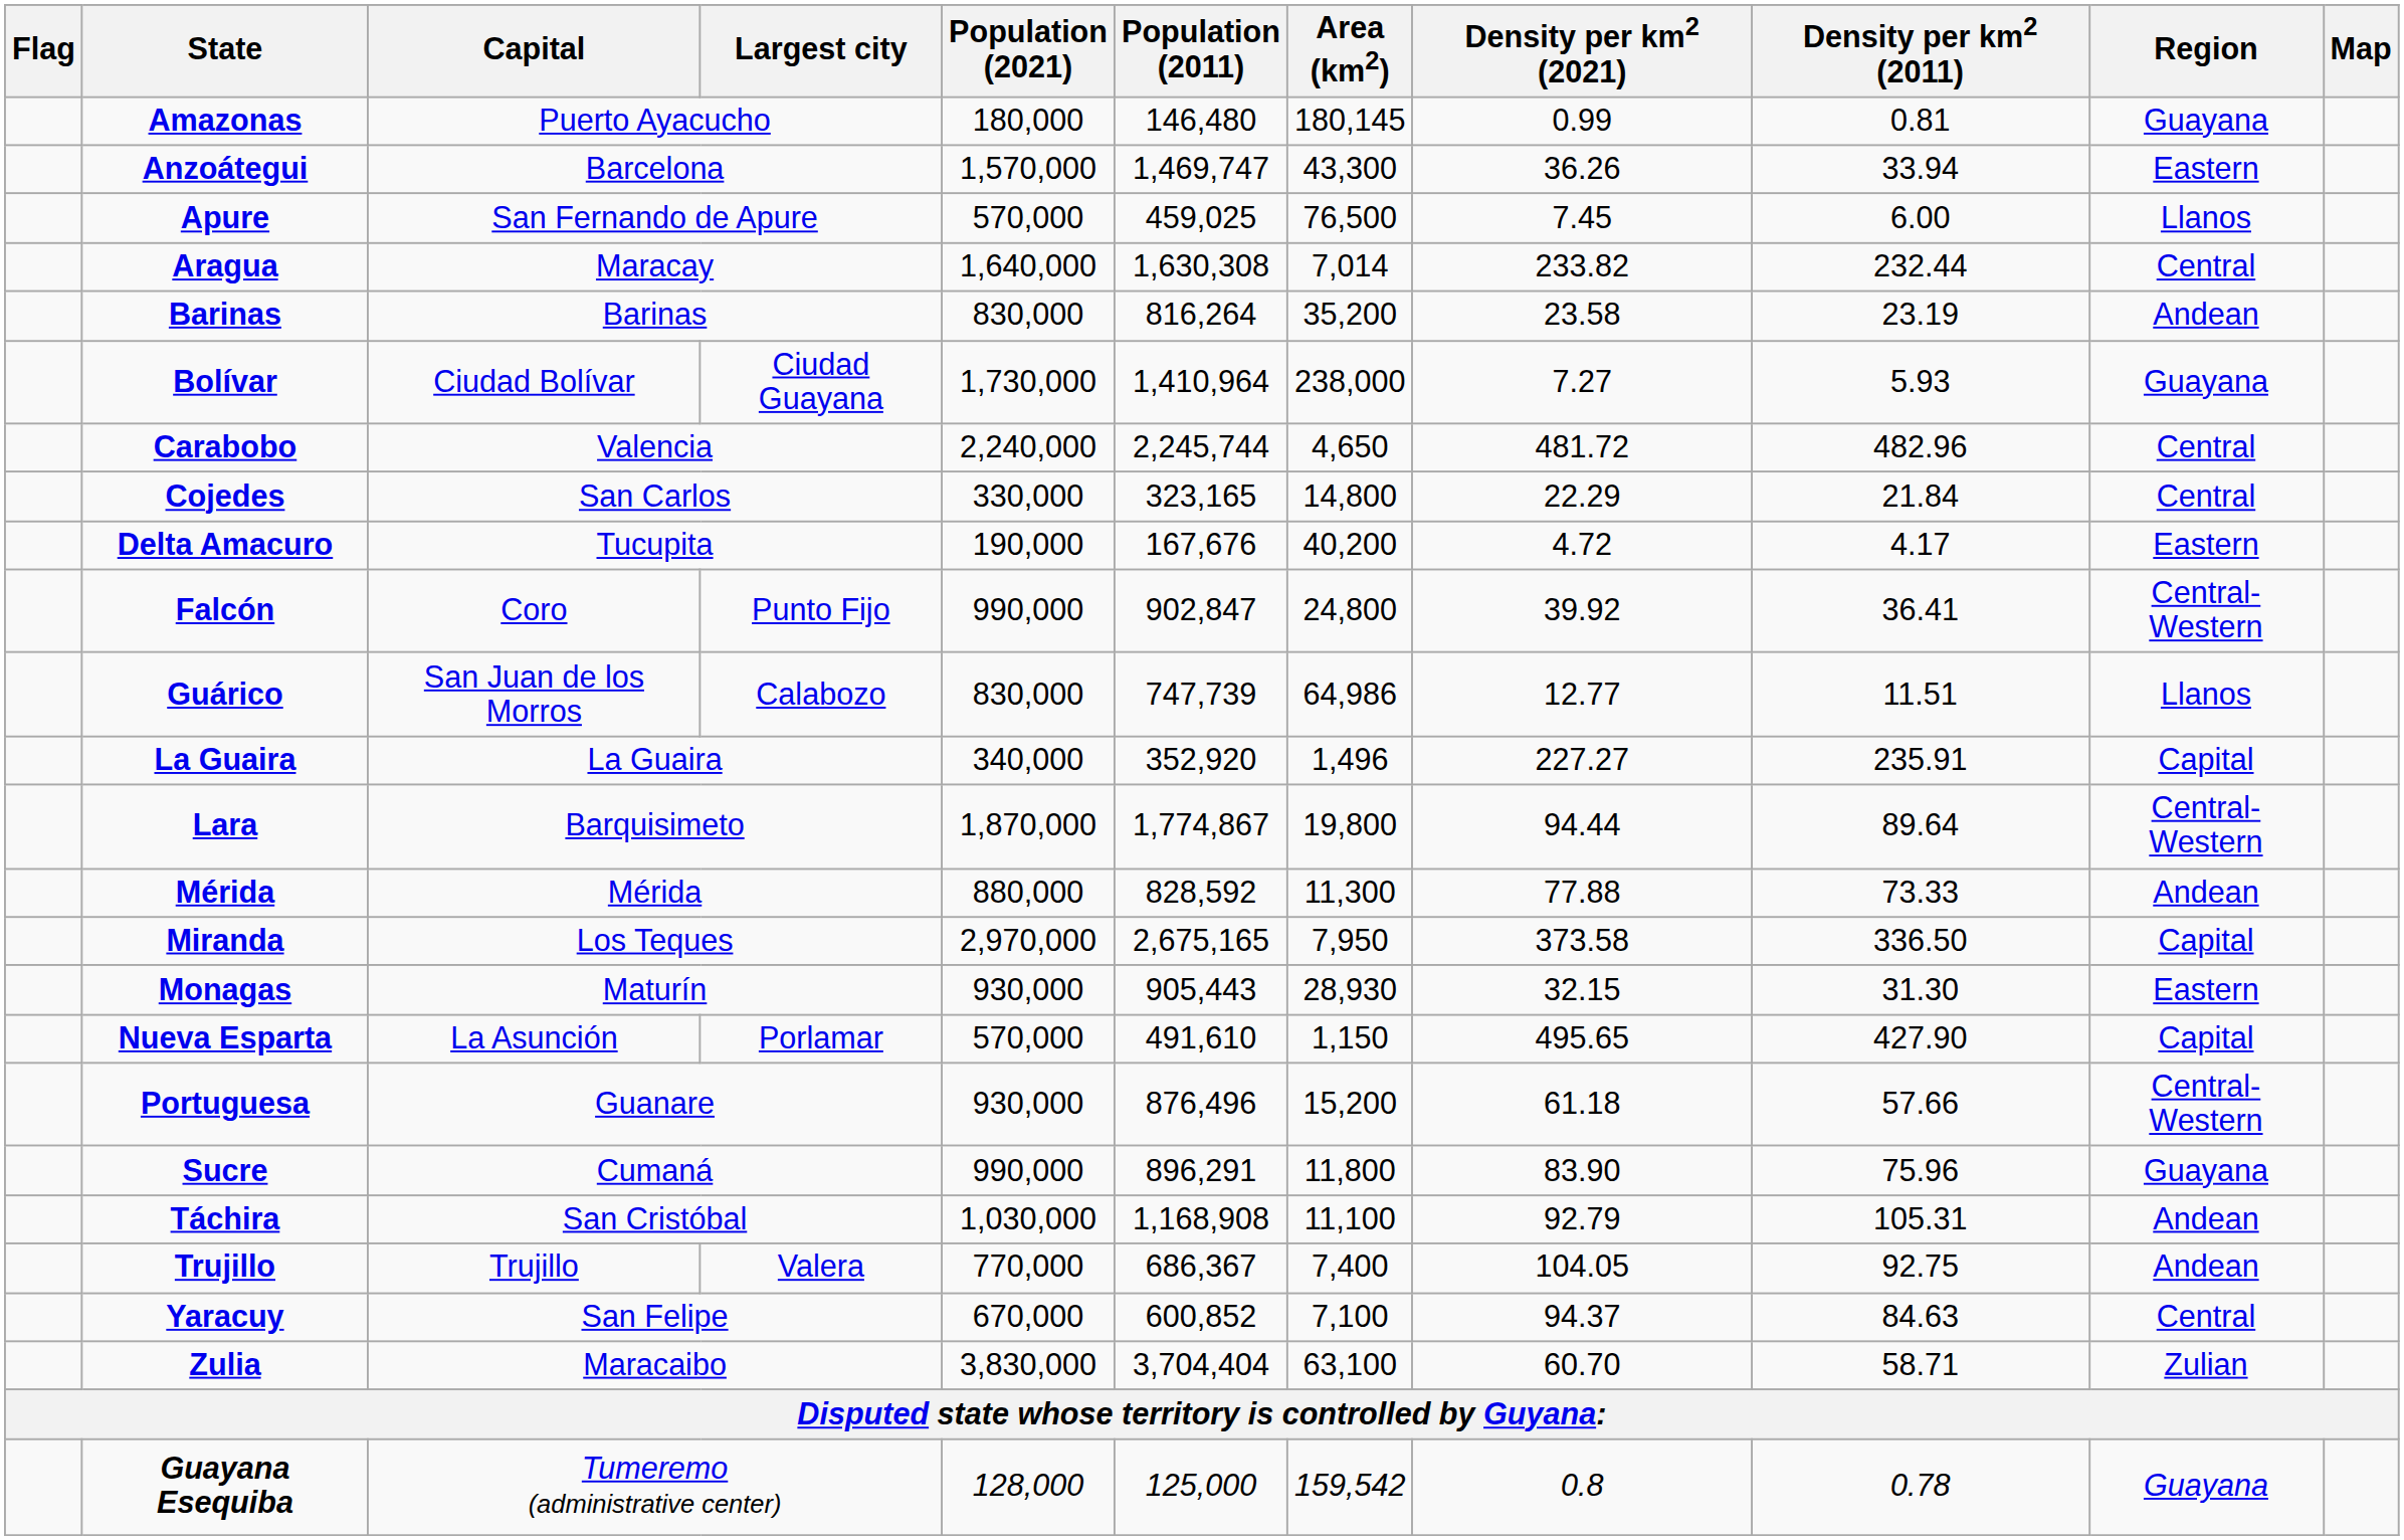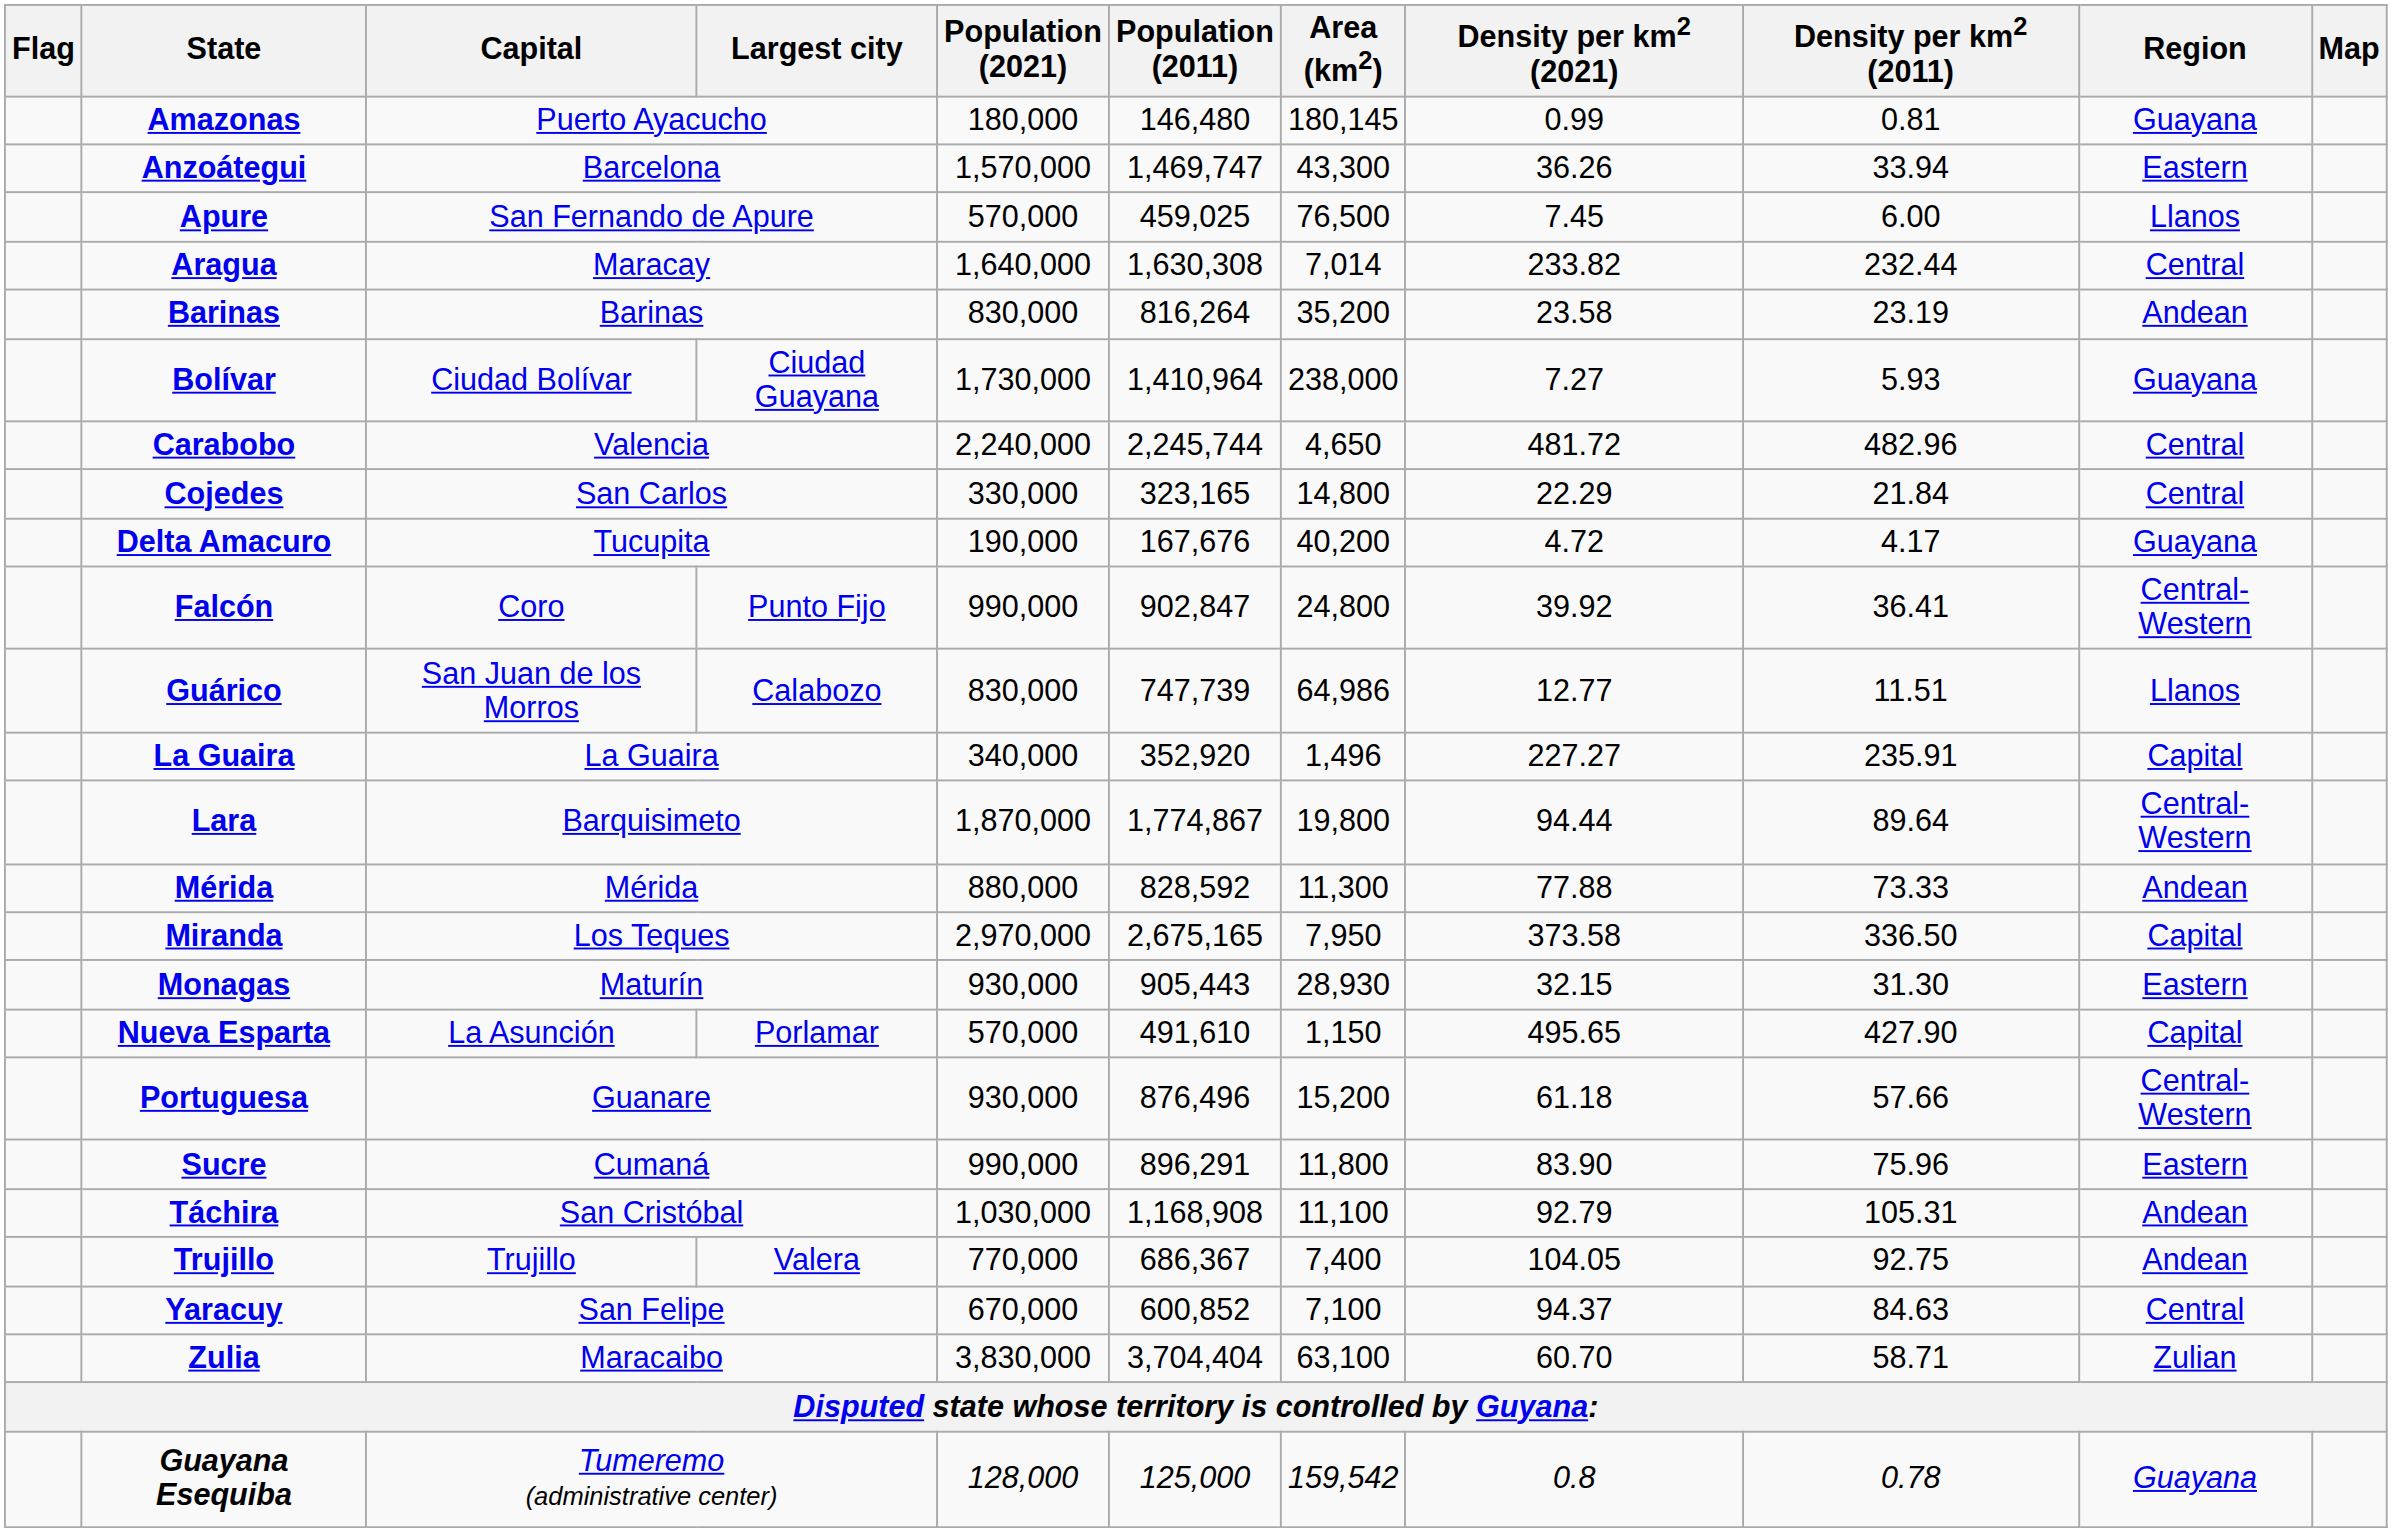Delta Amacuro | Region: Eastern -> Guayana
Sucre | Region: Guayana -> Eastern
